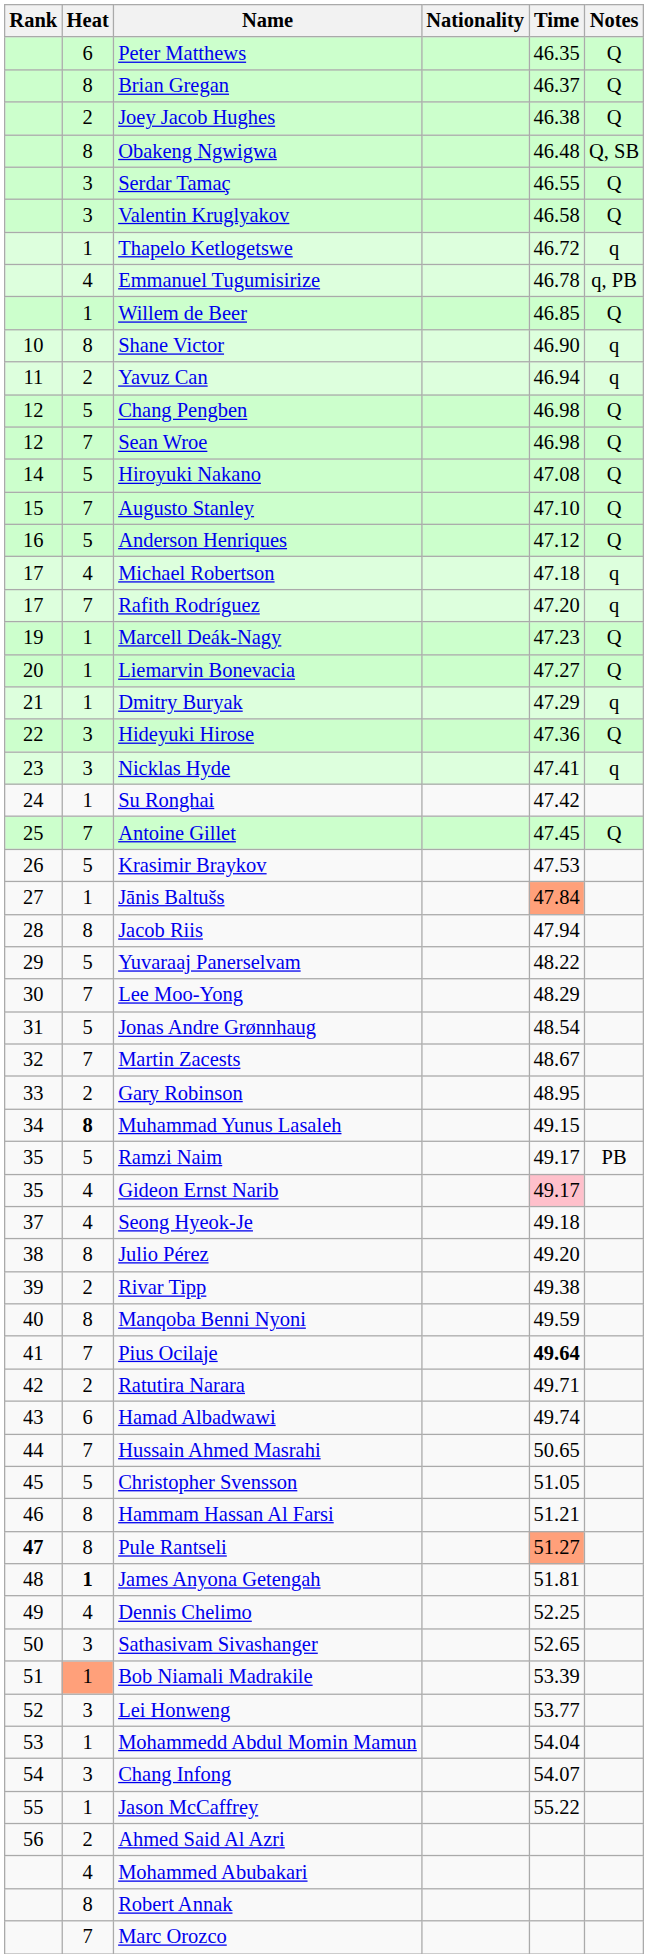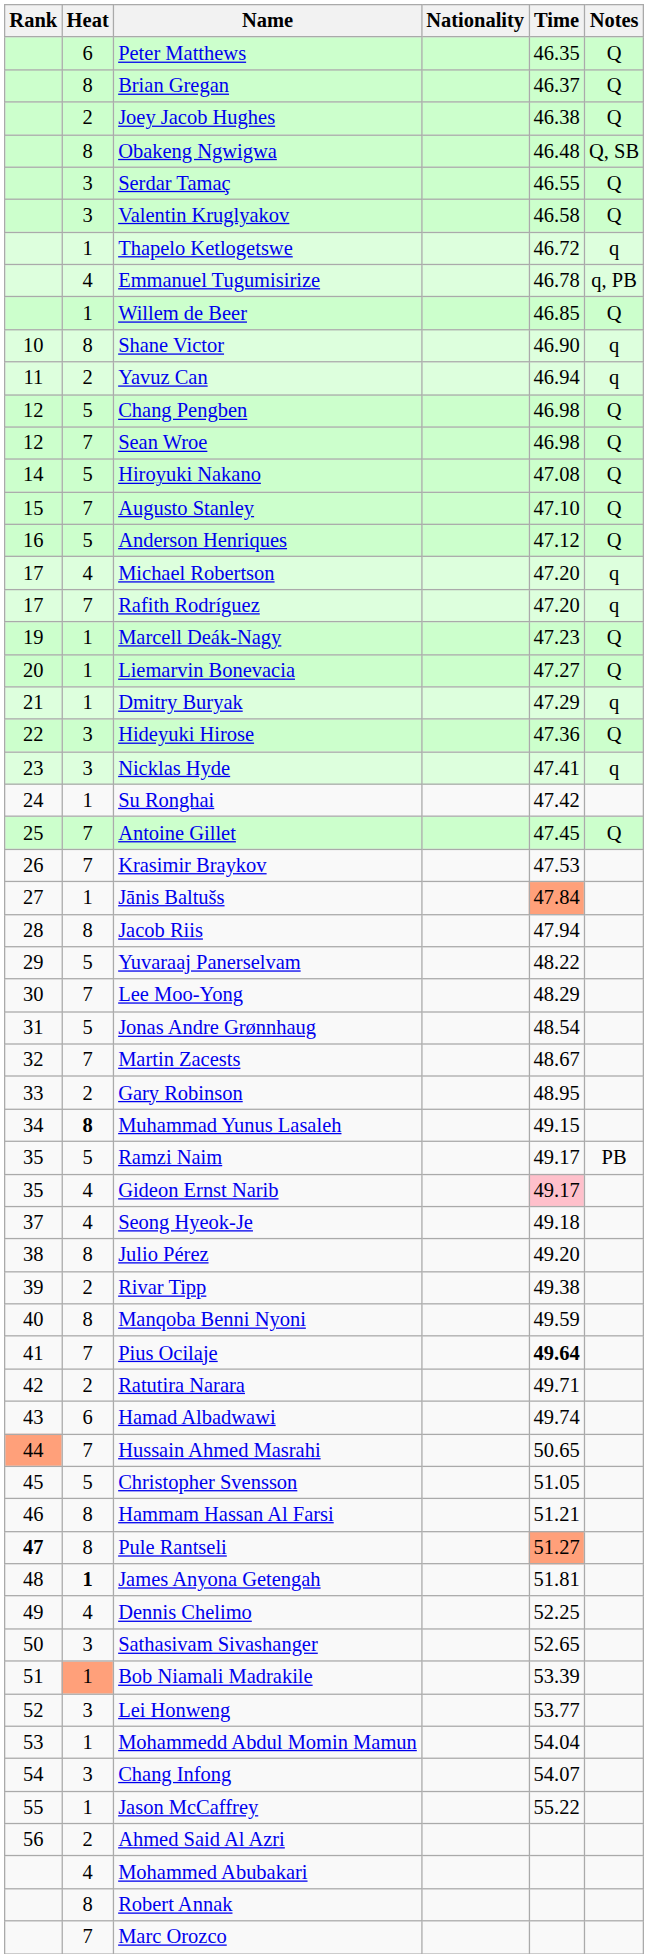Michael Robertson | Time: 47.18 -> 47.20
Krasimir Braykov | Heat: 5 -> 7
Hussain Ahmed Masrahi | Rank: no background -> lightsalmon background
